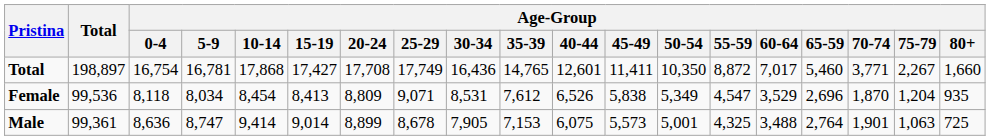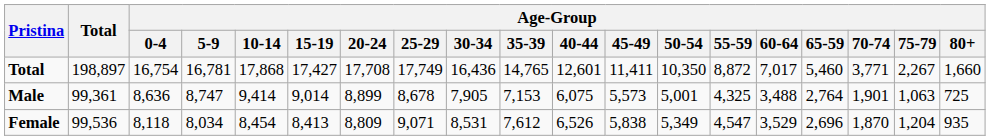rows swapped: Male <-> Female
